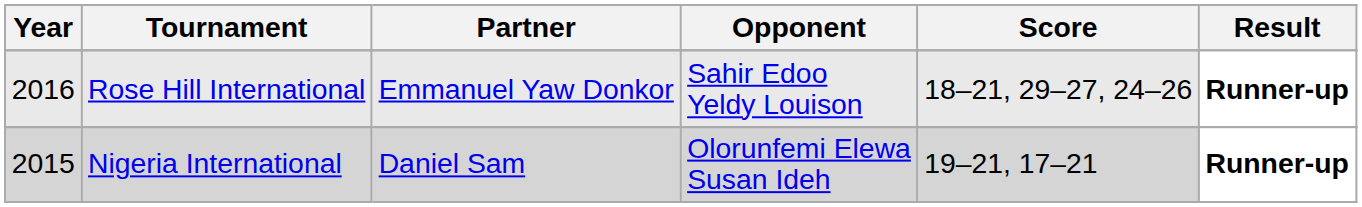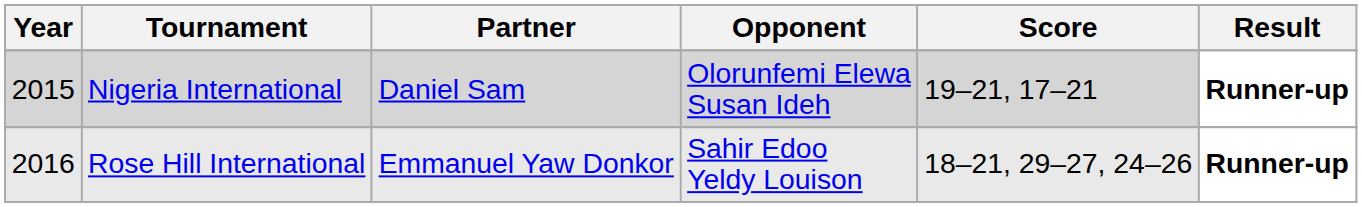rows swapped: Rose Hill International <-> Nigeria International
